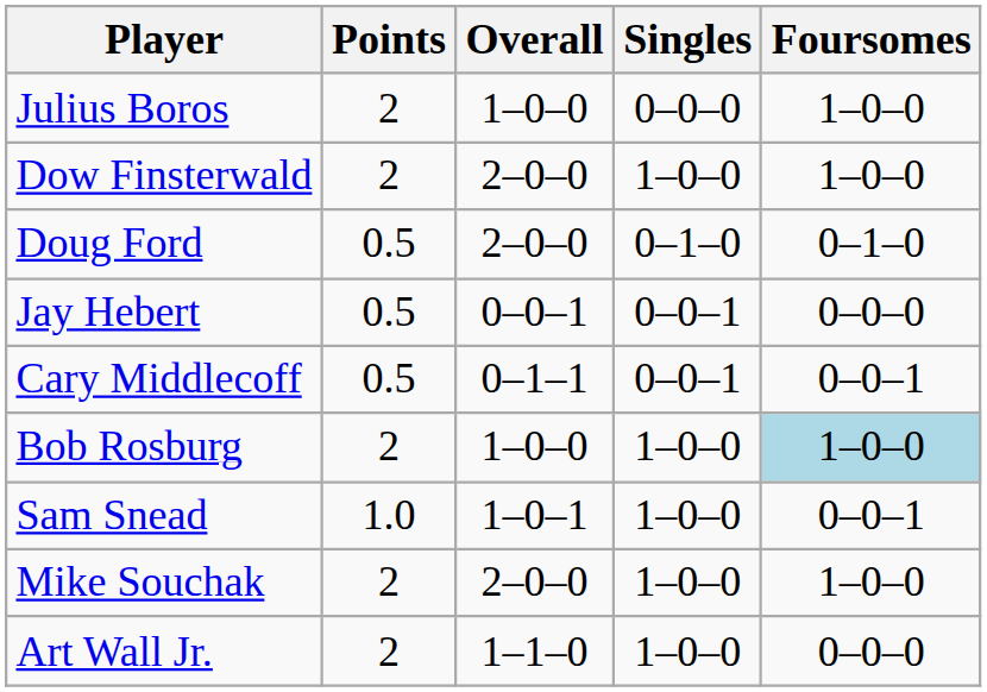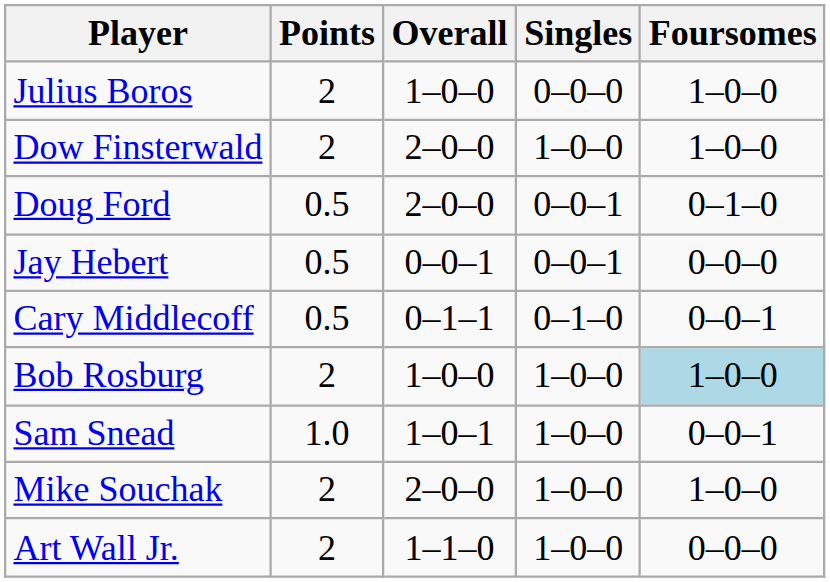Doug Ford | Singles: 0–1–0 -> 0–0–1
Cary Middlecoff | Singles: 0–0–1 -> 0–1–0
